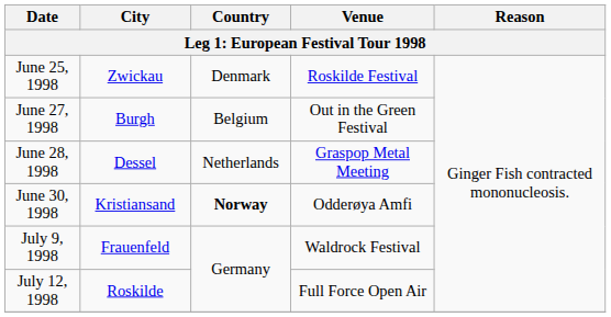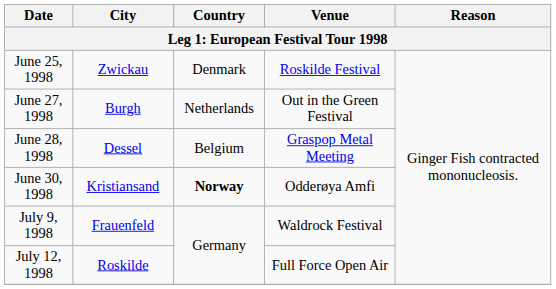June 27, 1998 | Country: Belgium -> Netherlands
June 28, 1998 | Country: Netherlands -> Belgium
